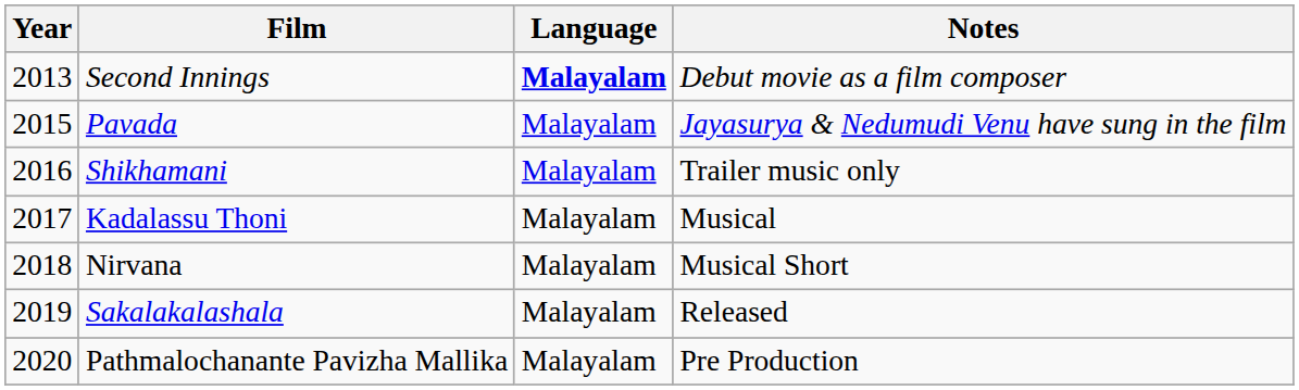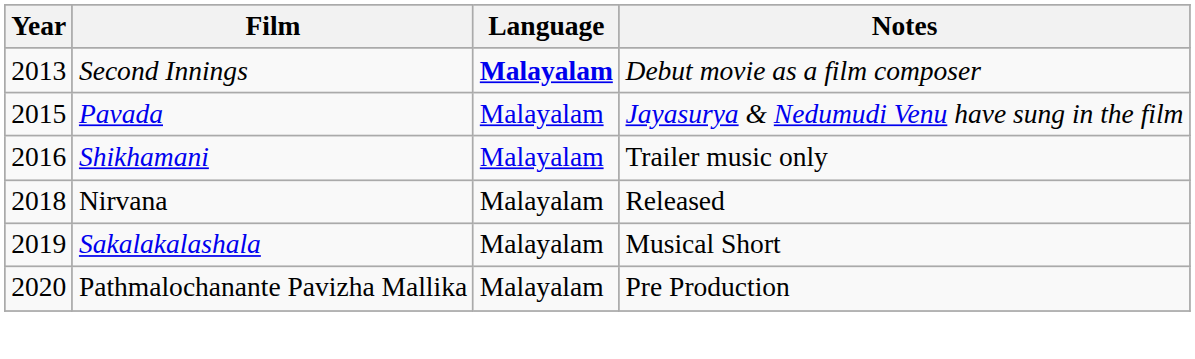- row: 2017 | Kadalassu Thoni | Malayalam | Musical
Nirvana | Notes: Musical Short -> Released
Sakalakalashala | Notes: Released -> Musical Short
